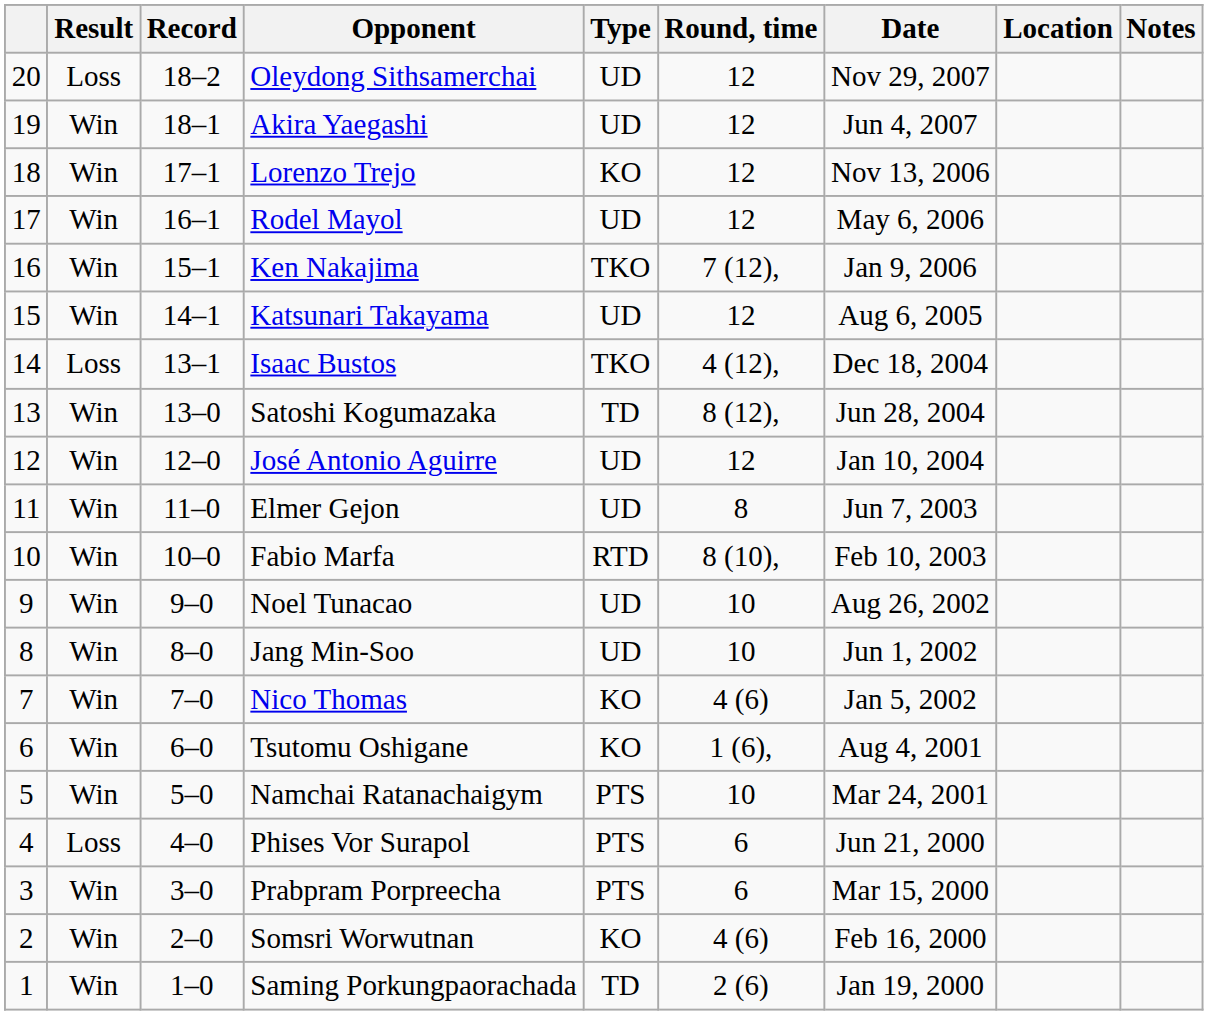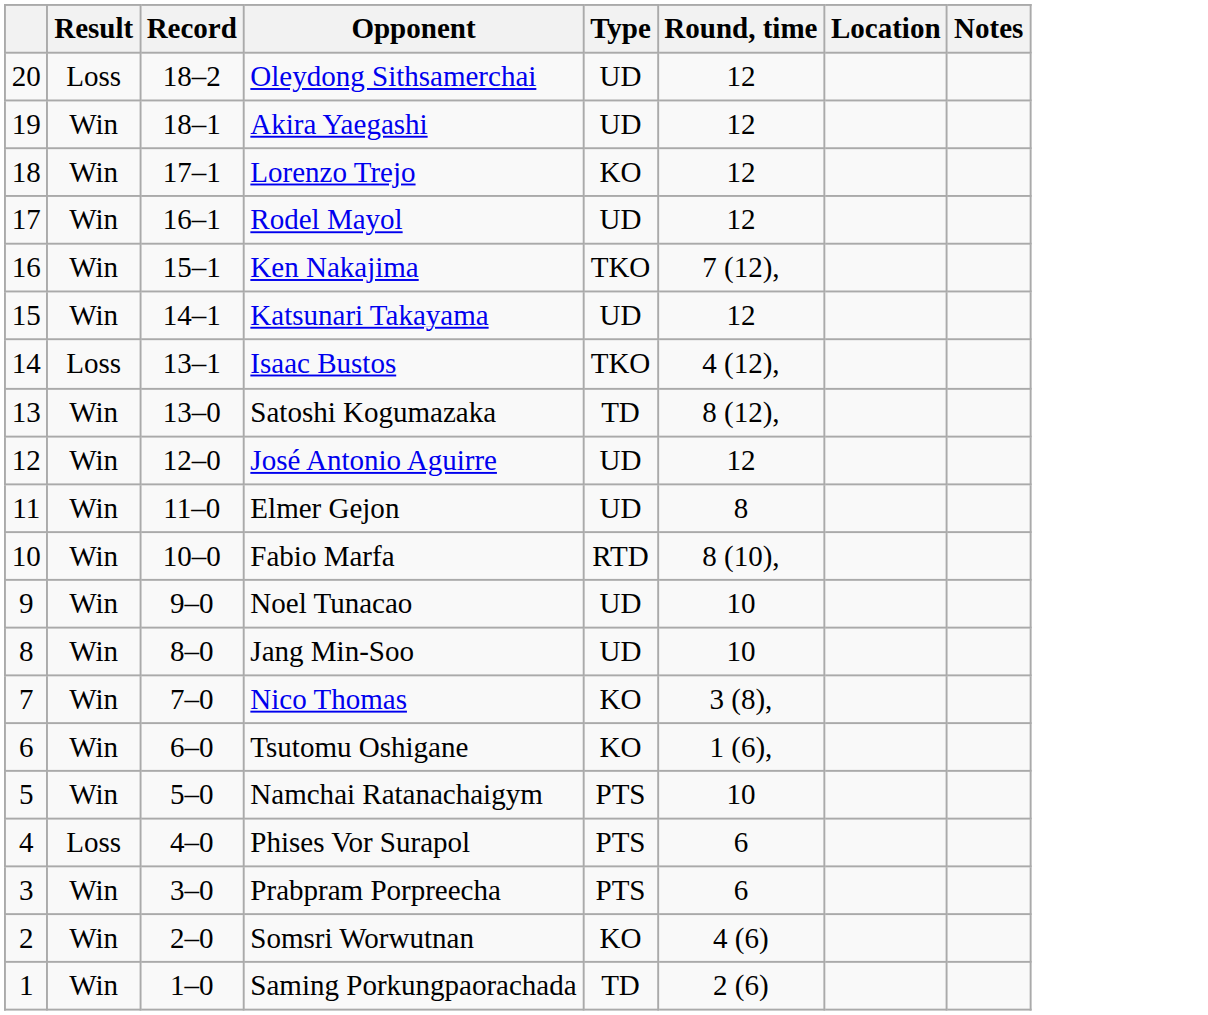- column: Date | Nov 29, 2007 | Jun 4, 2007 | Nov 13, 2006 | May 6, 2006 | Jan 9, 2006 | Aug 6, 2005 | Dec 18, 2004 | Jun 28, 2004 | Jan 10, 2004 | Jun 7, 2003 | Feb 10, 2003 | Aug 26, 2002 | Jun 1, 2002 | Jan 5, 2002 | Aug 4, 2001 | Mar 24, 2001 | Jun 21, 2000 | Mar 15, 2000 | Feb 16, 2000 | Jan 19, 2000
Nico Thomas | Round, time: 4 (6) -> 3 (8),
